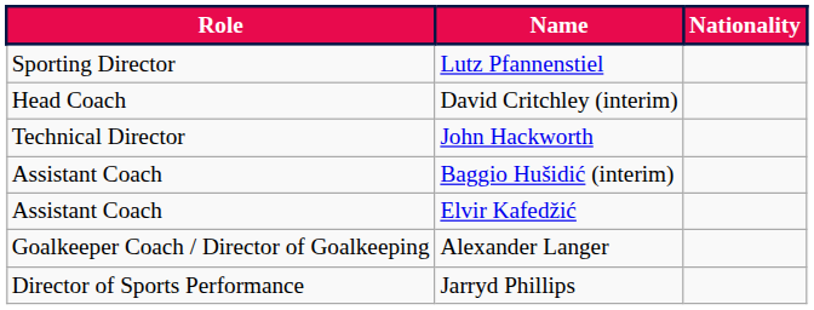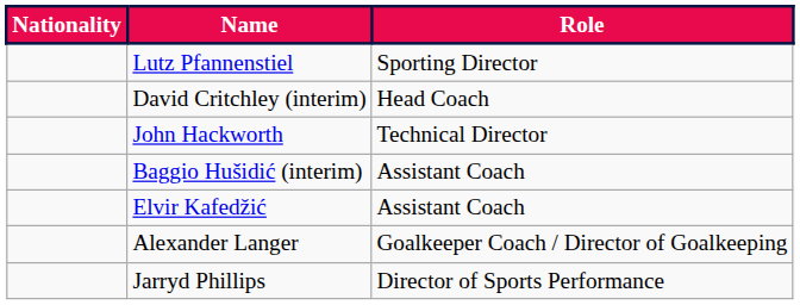columns swapped: Role <-> Nationality
